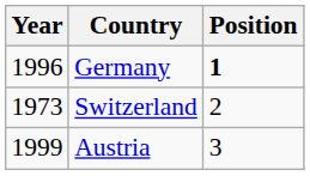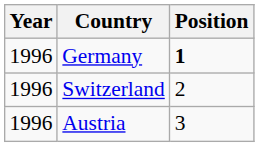Switzerland | Year: 1973 -> 1996
Austria | Year: 1999 -> 1996
